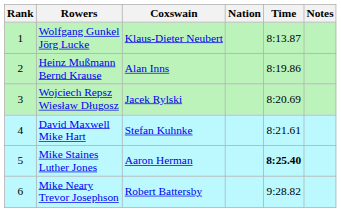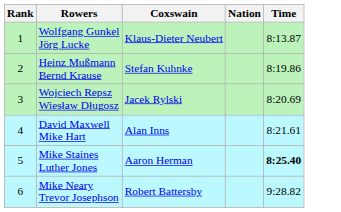- column: Notes
Heinz Mußmann Bernd Krause | Coxswain: Alan Inns -> Stefan Kuhnke
David Maxwell Mike Hart | Coxswain: Stefan Kuhnke -> Alan Inns
